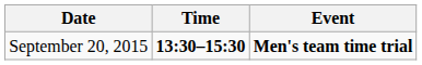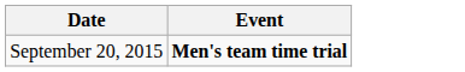- column: Time | 13:30–15:30
